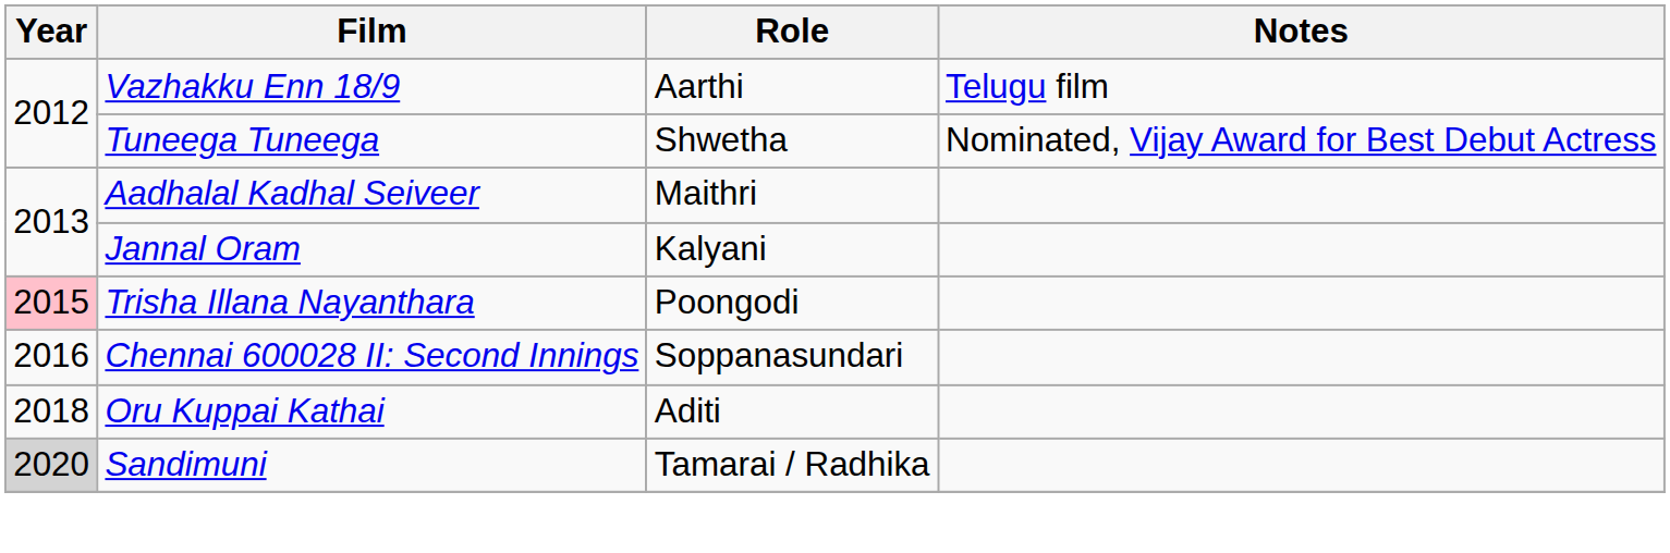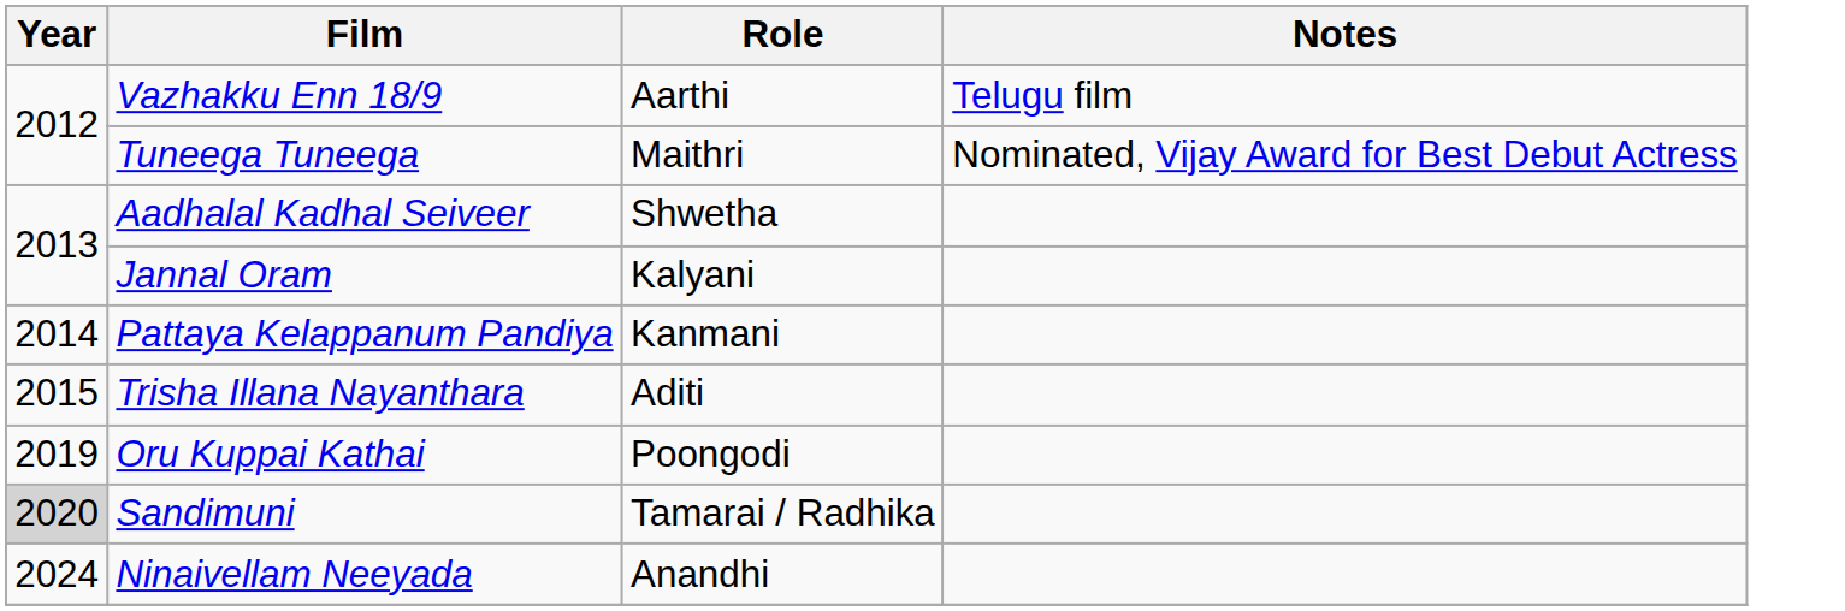Tuneega Tuneega | Role: Shwetha -> Maithri
Aadhalal Kadhal Seiveer | Role: Maithri -> Shwetha
+ row: 2014 | Pattaya Kelappanum Pandiya | Kanmani
Trisha Illana Nayanthara | Year: pink background -> no background
Trisha Illana Nayanthara | Role: Poongodi -> Aditi
- row: 2016 | Chennai 600028 II: Second Innings | Soppanasundari
Oru Kuppai Kathai | Year: 2018 -> 2019
Oru Kuppai Kathai | Role: Aditi -> Poongodi
+ row: 2024 | Ninaivellam Neeyada | Anandhi
